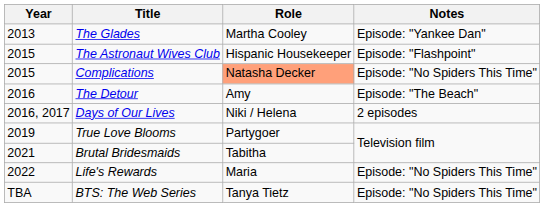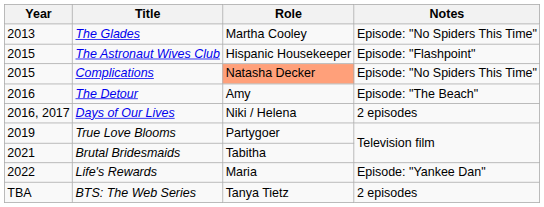The Glades | Notes: Episode: "Yankee Dan" -> Episode: "No Spiders This Time"
Life's Rewards | Notes: Episode: "No Spiders This Time" -> Episode: "Yankee Dan"
BTS: The Web Series | Notes: Episode: "No Spiders This Time" -> 2 episodes
